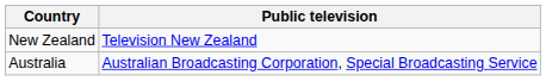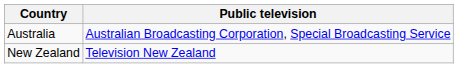rows swapped: Australia <-> New Zealand
